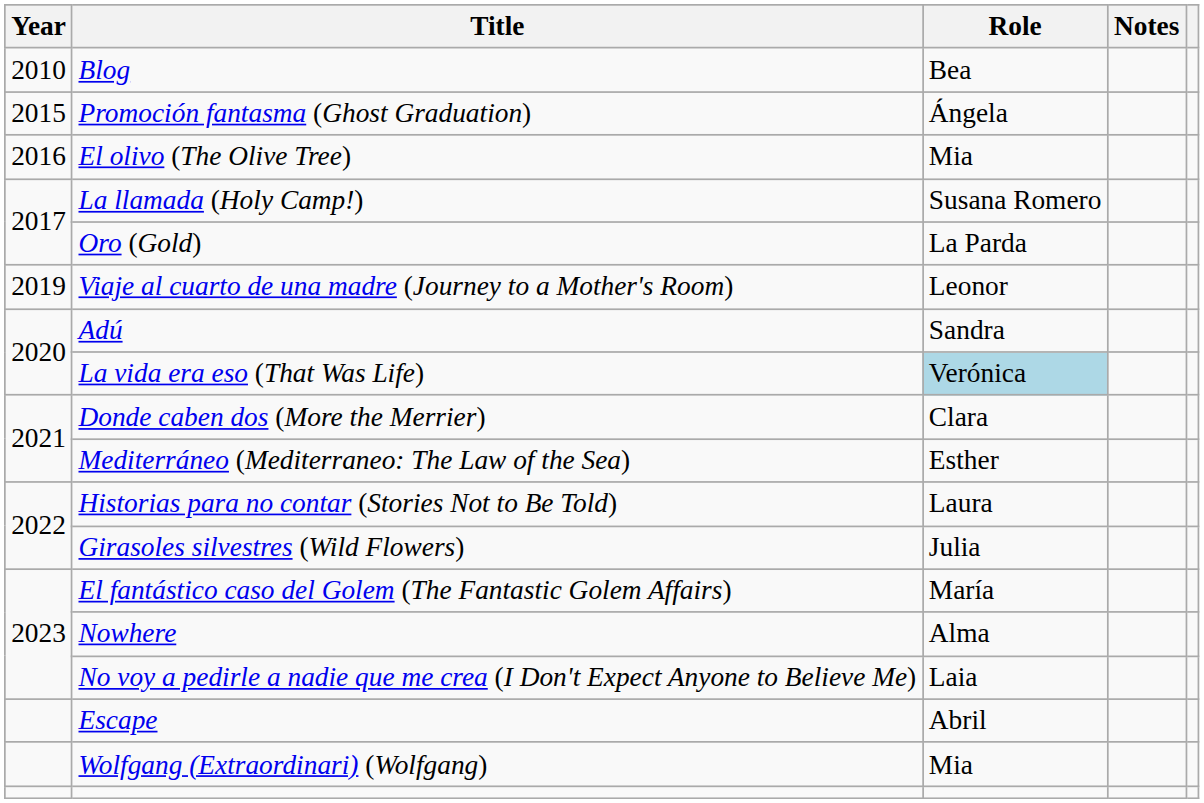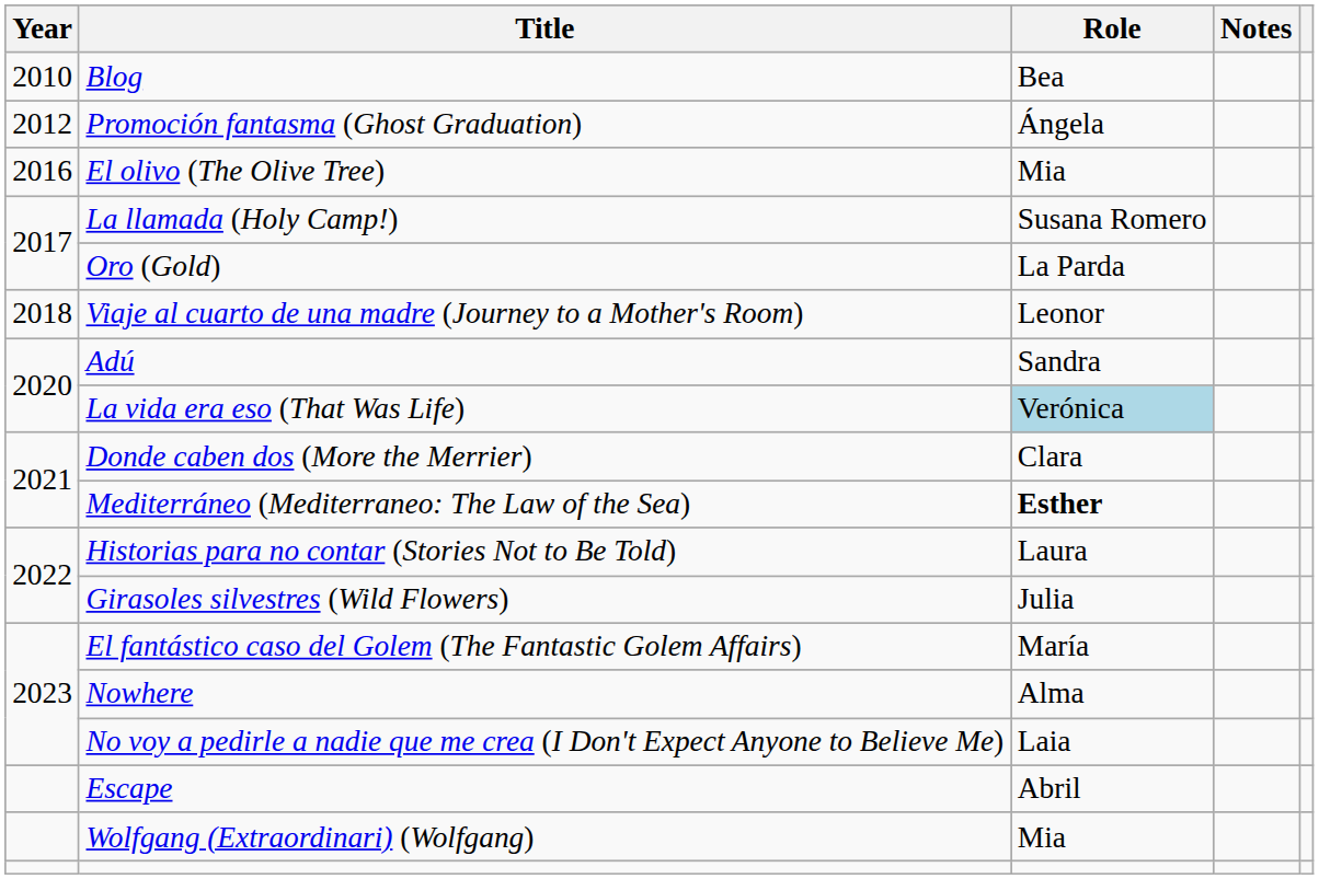Promoción fantasma (Ghost Graduation) | Year: 2015 -> 2012
Viaje al cuarto de una madre (Journey to a Mother's Room) | Year: 2019 -> 2018
Mediterráneo (Mediterraneo: The Law of the Sea) | Role: normal -> bold
